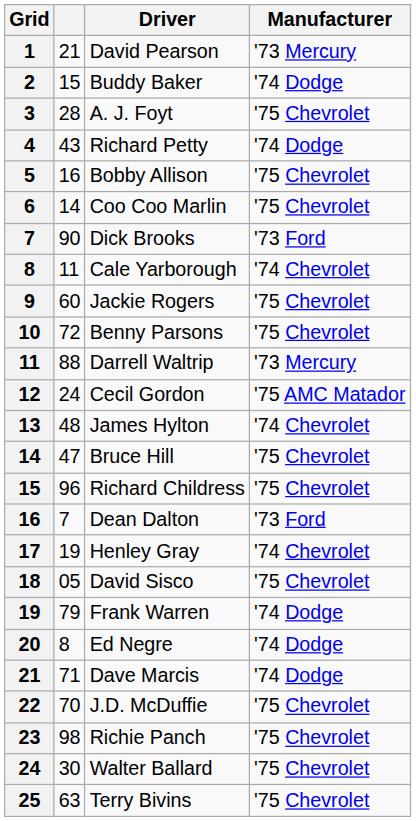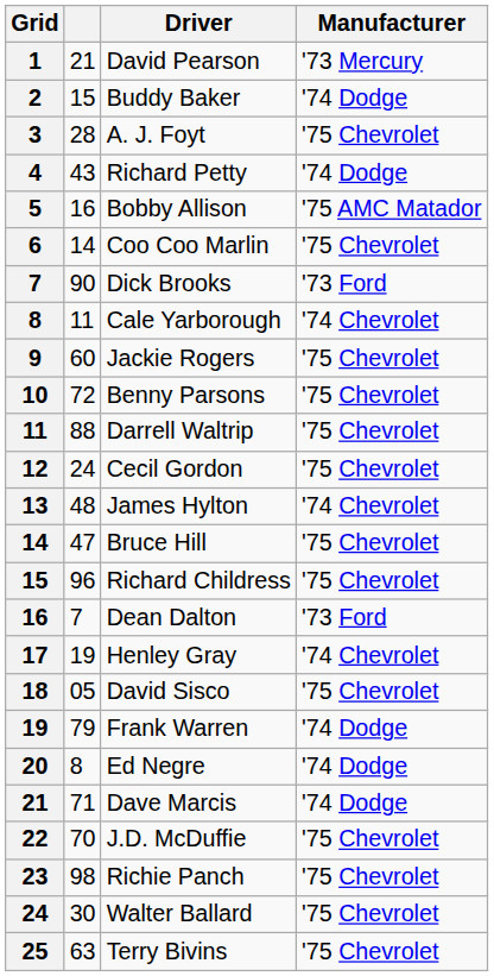Bobby Allison | Manufacturer: '75 Chevrolet -> '75 AMC Matador
Darrell Waltrip | Manufacturer: '73 Mercury -> '75 Chevrolet
Cecil Gordon | Manufacturer: '75 AMC Matador -> '75 Chevrolet
